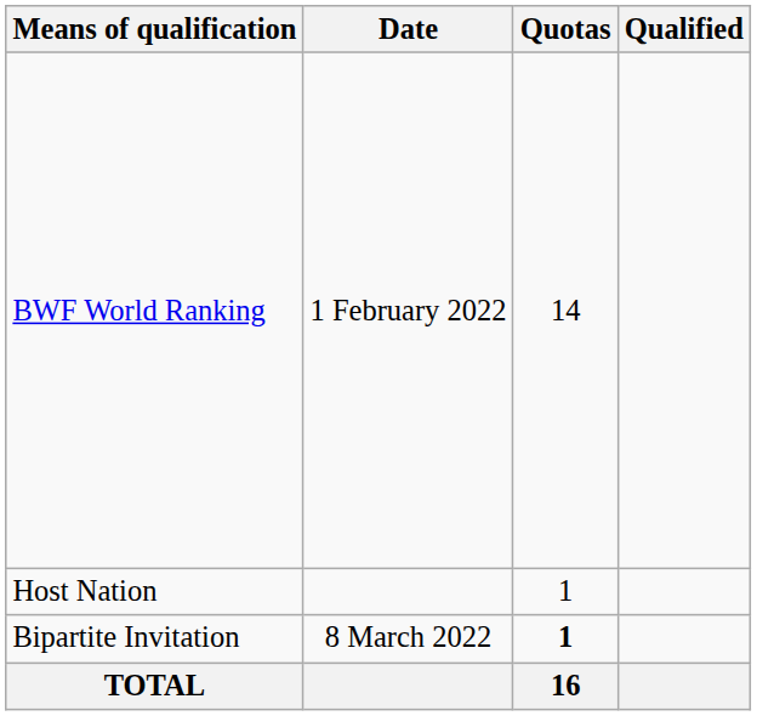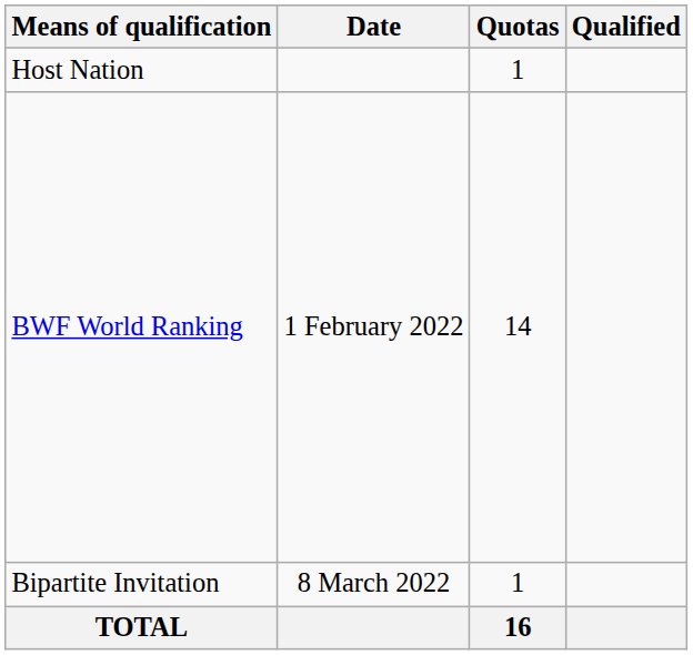rows swapped: Host Nation <-> BWF World Ranking
Bipartite Invitation | Quotas: bold -> normal
